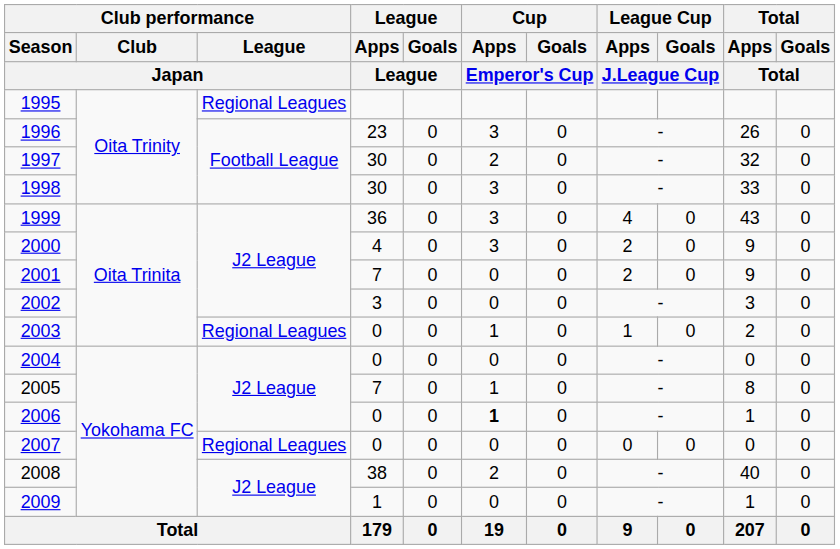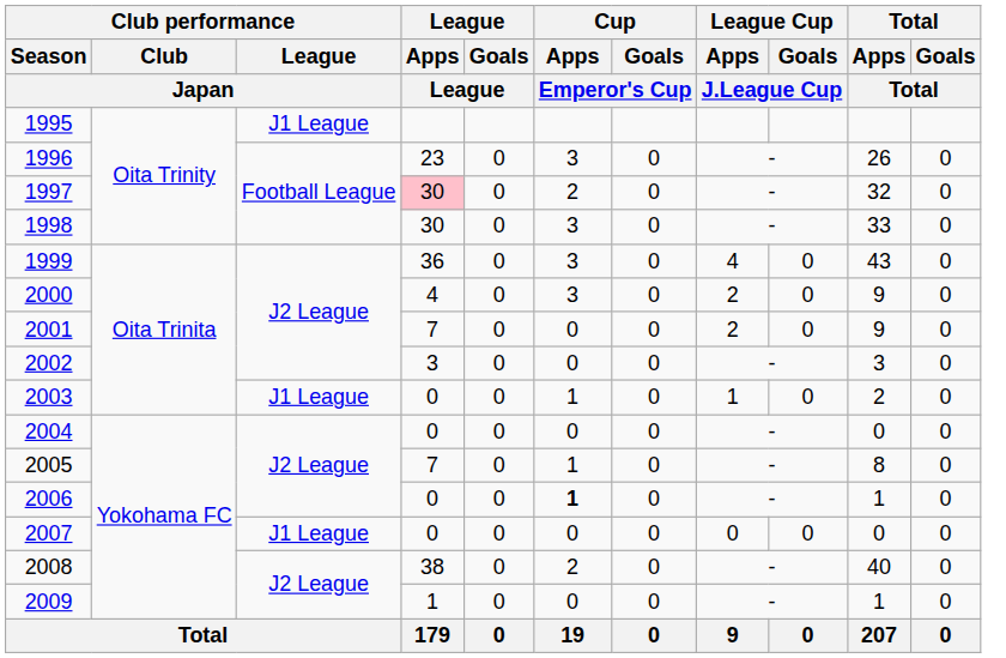1995 | Club performance / League / Japan: Regional Leagues -> J1 League
1997 | League / Apps / League: no background -> pink background
2003 | Club performance / League / Japan: Regional Leagues -> J1 League
2007 | Club performance / League / Japan: Regional Leagues -> J1 League
